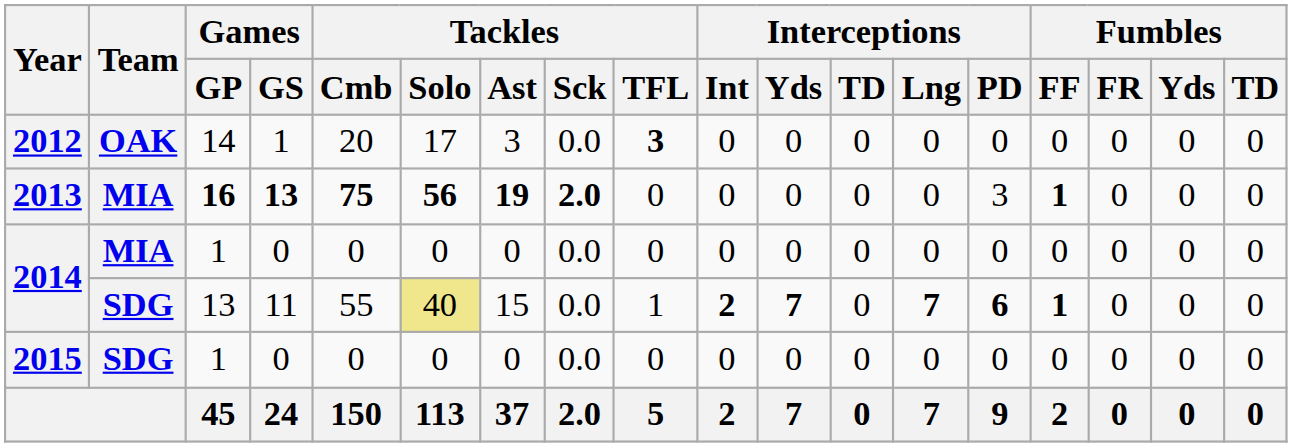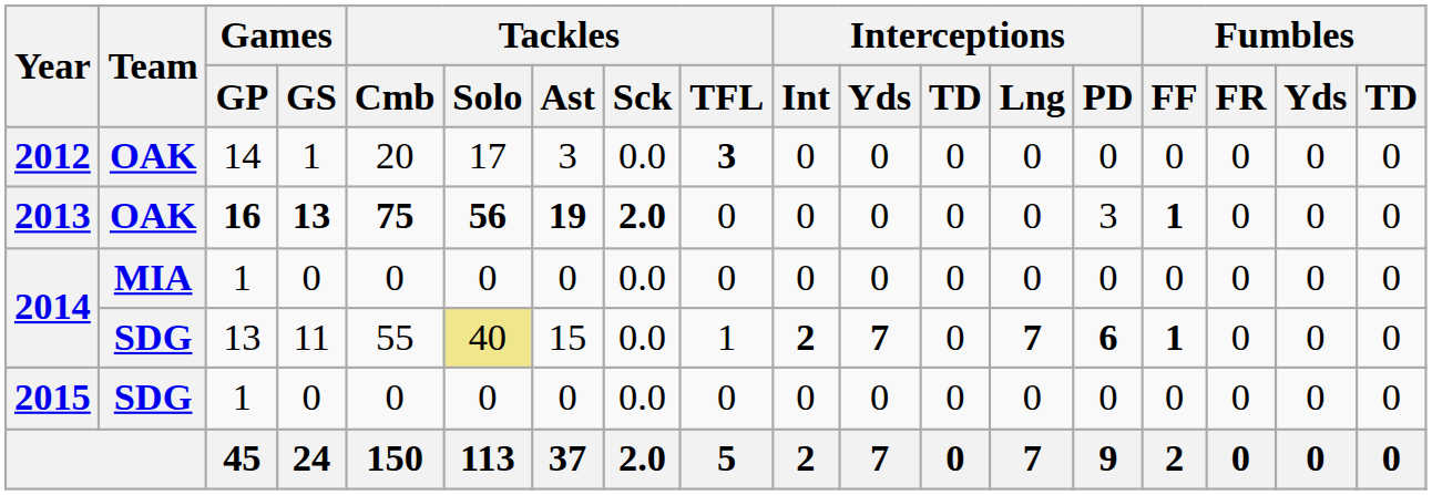2013 | Team: MIA -> OAK
